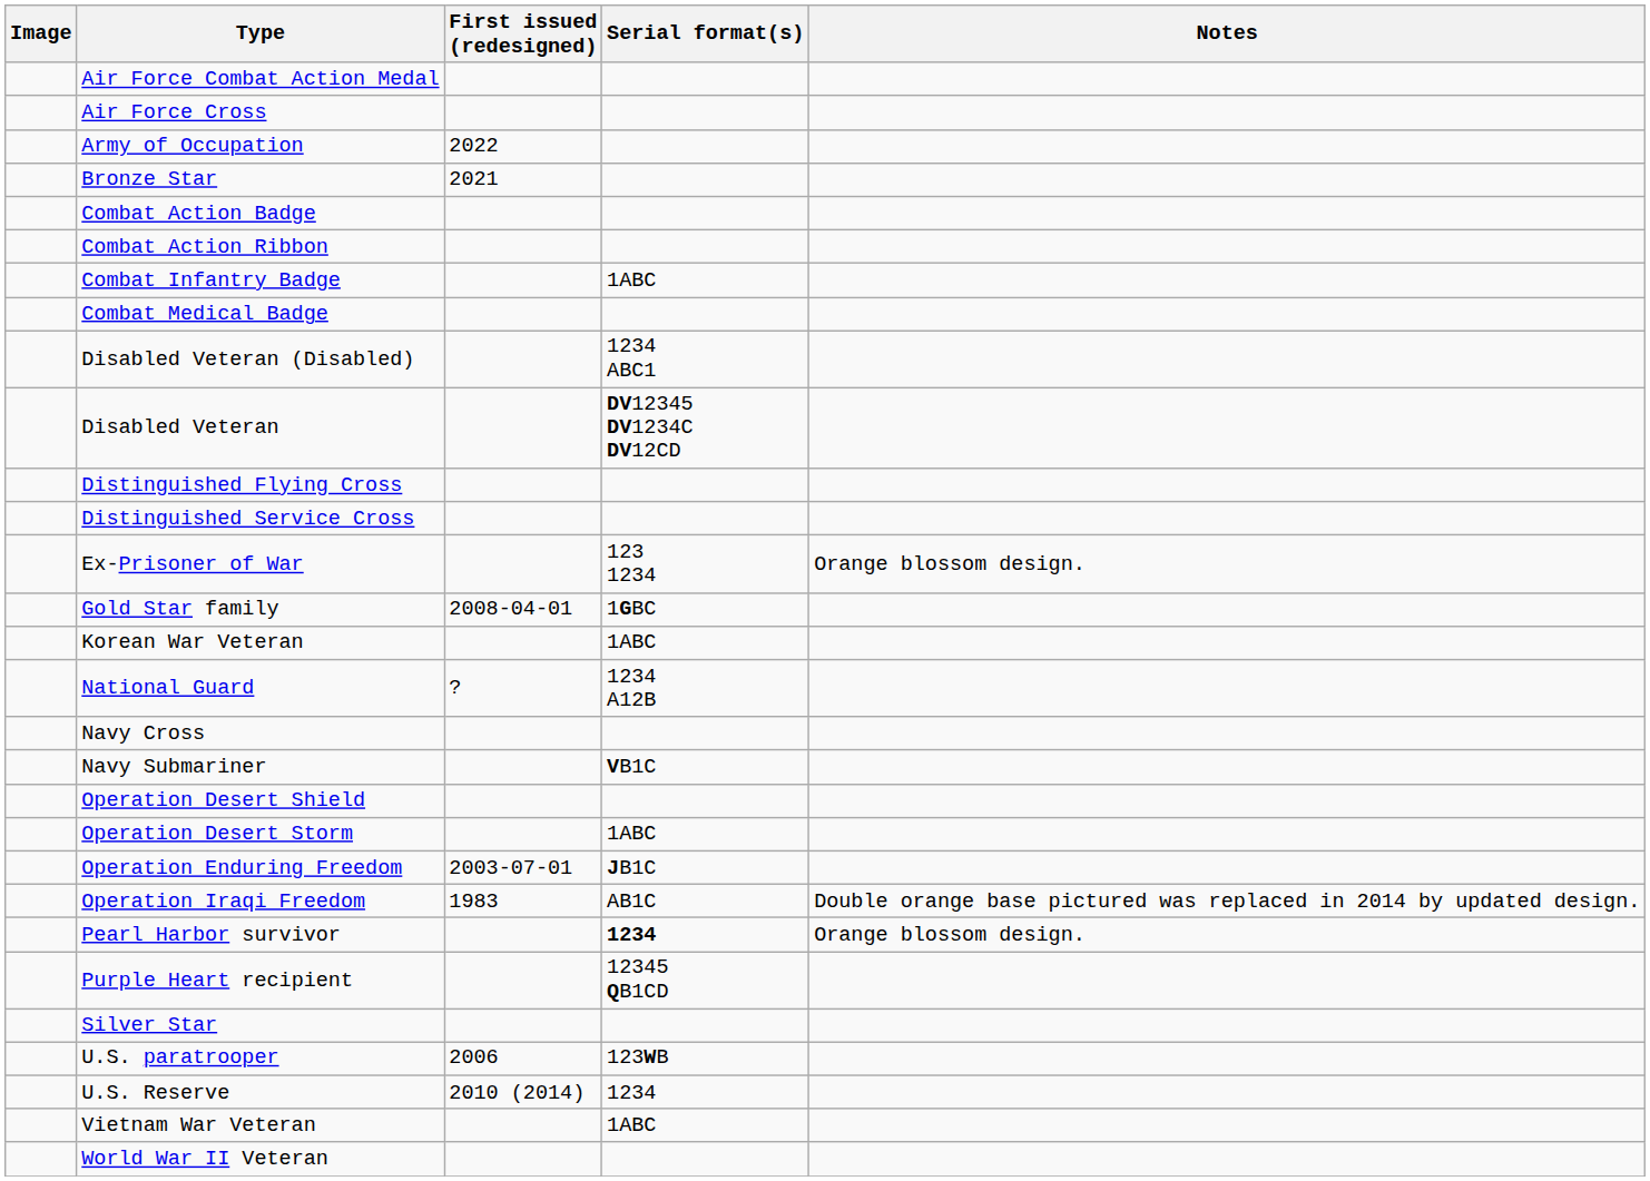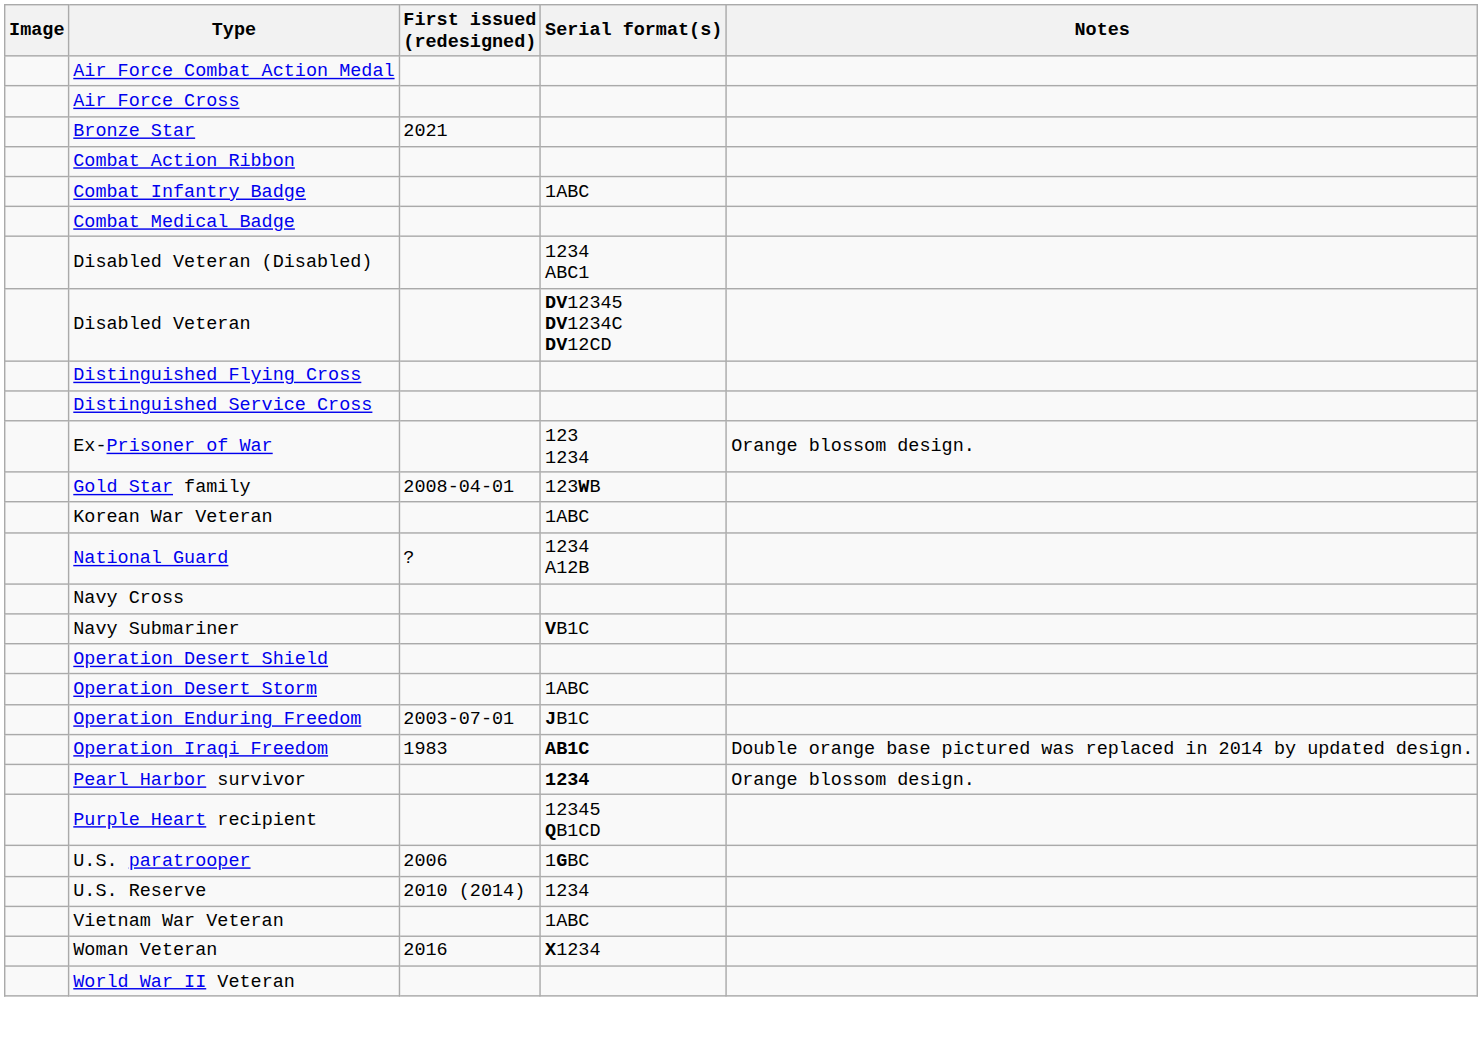- row: Army of Occupation | 2022
- row: Combat Action Badge
Gold Star family | Serial format(s): 1GBC -> 123WB
Operation Iraqi Freedom | Serial format(s): normal -> bold
- row: Silver Star
U.S. paratrooper | Serial format(s): 123WB -> 1GBC
+ row: Woman Veteran | 2016 | X1234
